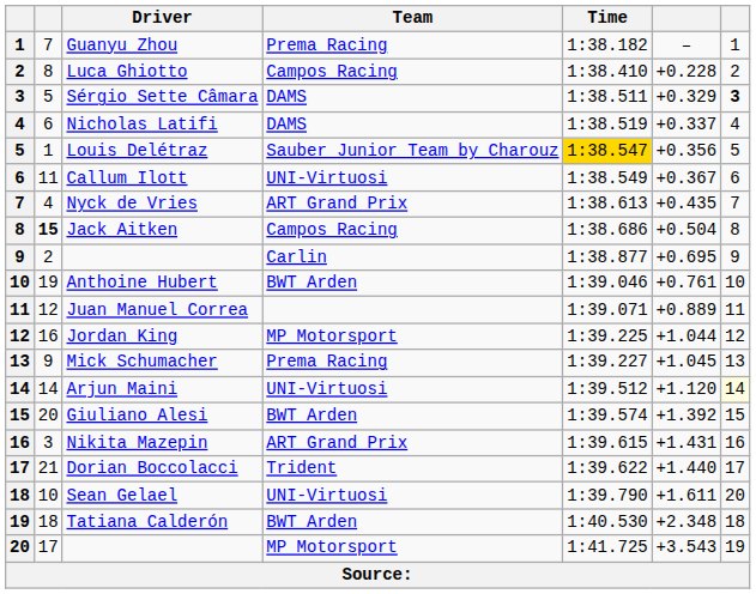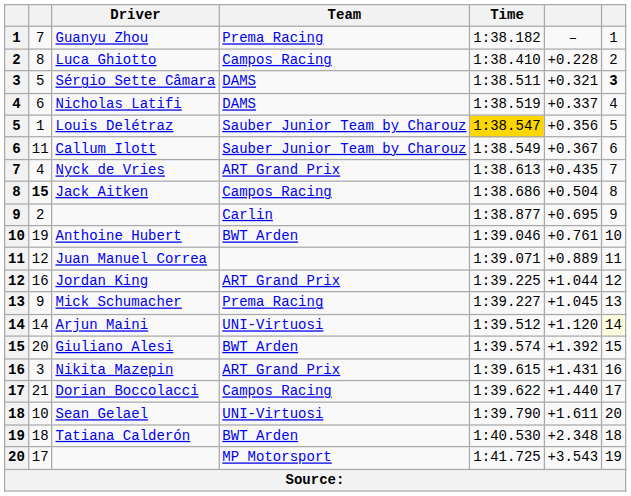Sérgio Sette Câmara | column 6: +0.329 -> +0.321
Callum Ilott | Team: UNI-Virtuosi -> Sauber Junior Team by Charouz
Jordan King | Team: MP Motorsport -> ART Grand Prix
Dorian Boccolacci | Team: Trident -> Campos Racing
